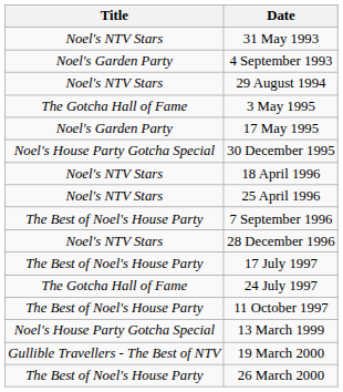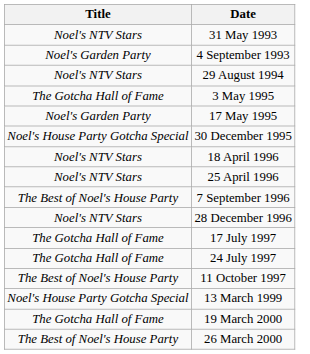17 July 1997 | Title: The Best of Noel's House Party -> The Gotcha Hall of Fame
19 March 2000 | Title: Gullible Travellers - The Best of NTV -> The Gotcha Hall of Fame
